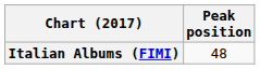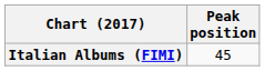Italian Albums (FIMI) | Peak position: 48 -> 45
